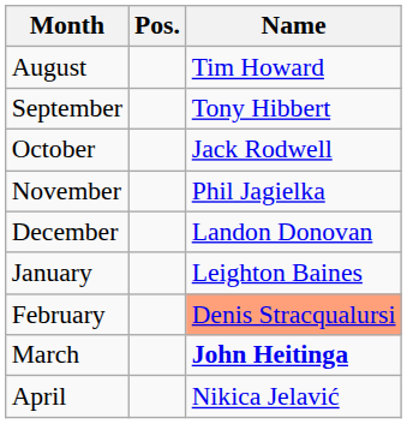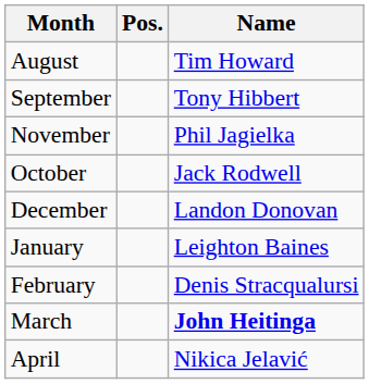rows swapped: October <-> November
February | Name: lightsalmon background -> no background
